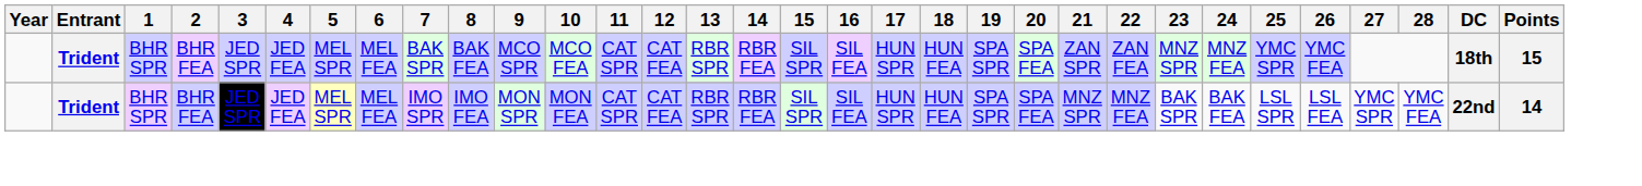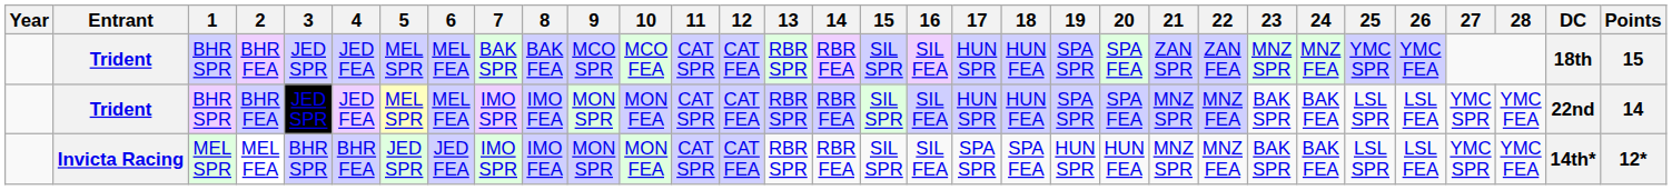+ row: Invicta Racing | MEL SPR | MEL FEA | BHR SPR | BHR FEA | JED SPR | JED FEA | IMO SPR | IMO FEA | MON SPR | MON FEA | CAT SPR | CAT FEA | RBR SPR | RBR FEA | SIL SPR | SIL FEA | SPA SPR | SPA FEA | HUN SPR | HUN FEA | MNZ SPR | MNZ FEA | BAK SPR | BAK FEA | LSL SPR | LSL FEA | YMC SPR | YMC FEA | 14th* | 12*
